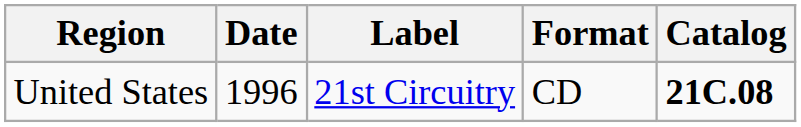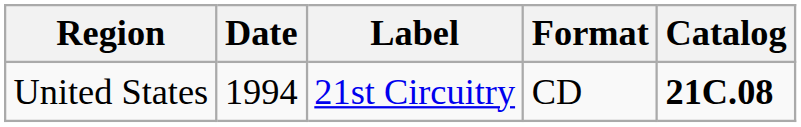United States | Date: 1996 -> 1994
